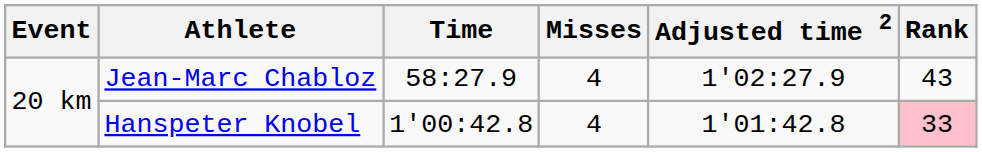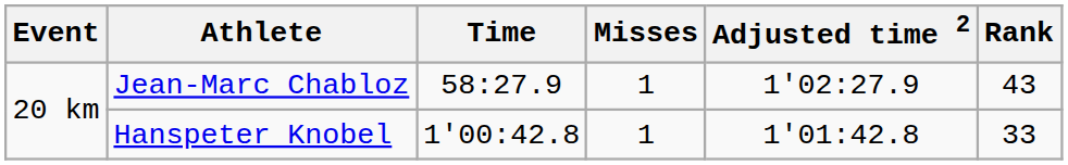Jean-Marc Chabloz | Misses: 4 -> 1
Hanspeter Knobel | Misses: 4 -> 1
Hanspeter Knobel | Rank: pink background -> no background
